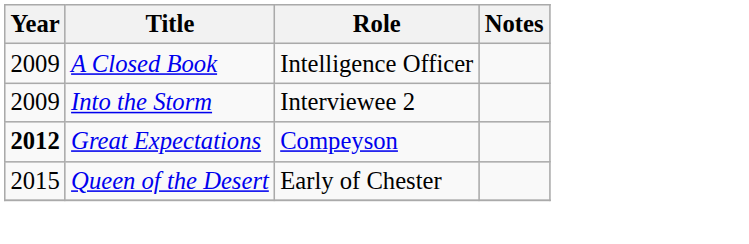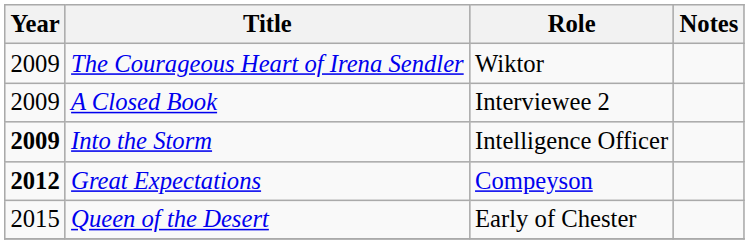+ row: 2009 | The Courageous Heart of Irena Sendler | Wiktor
A Closed Book | Role: Intelligence Officer -> Interviewee 2
Into the Storm | Year: normal -> bold
Into the Storm | Role: Interviewee 2 -> Intelligence Officer
